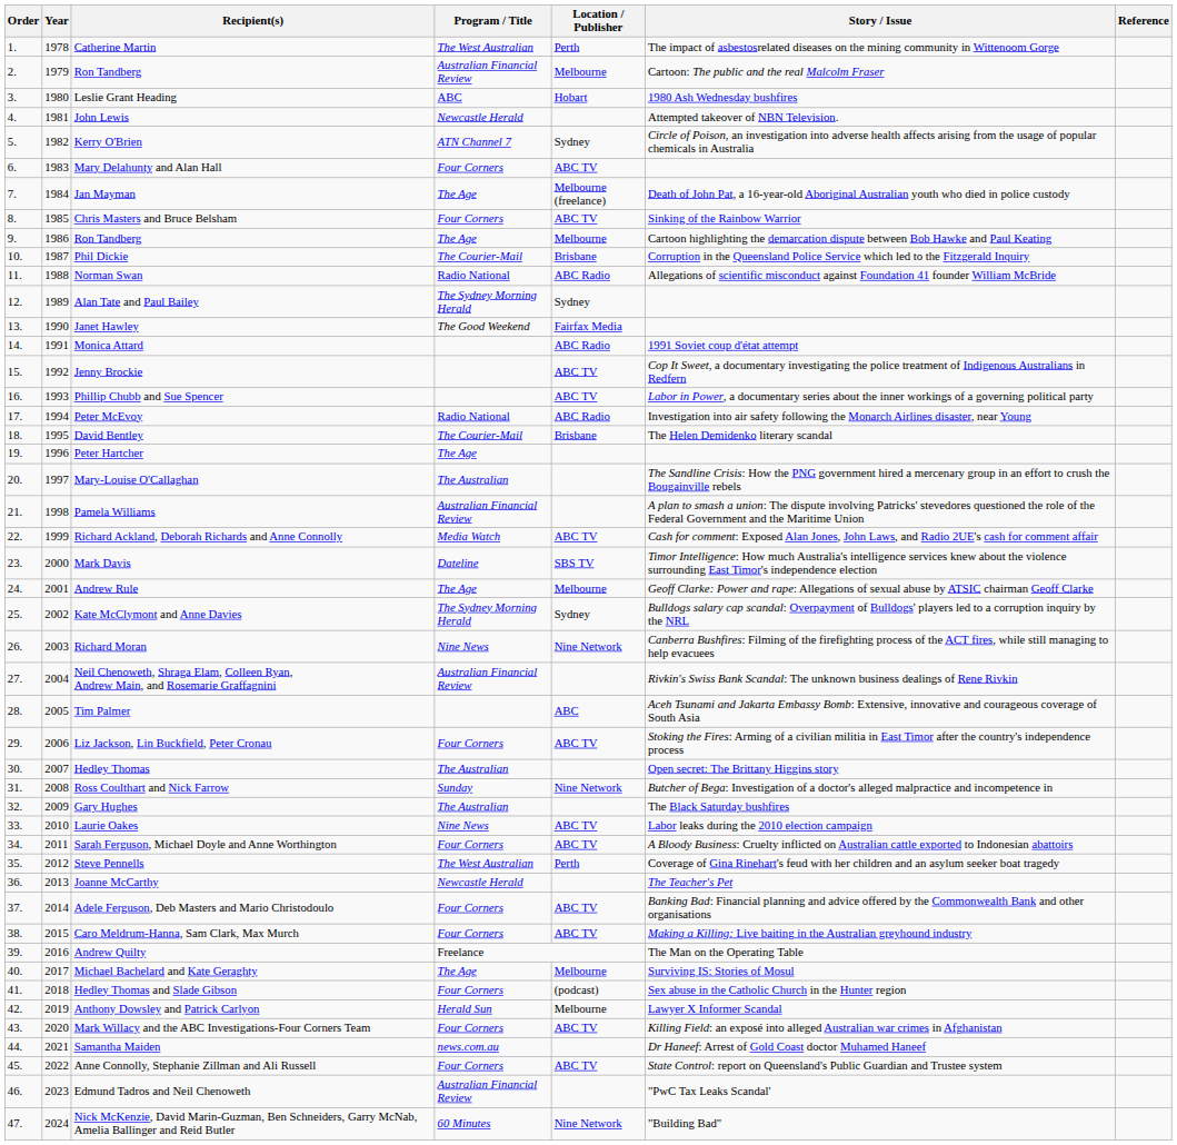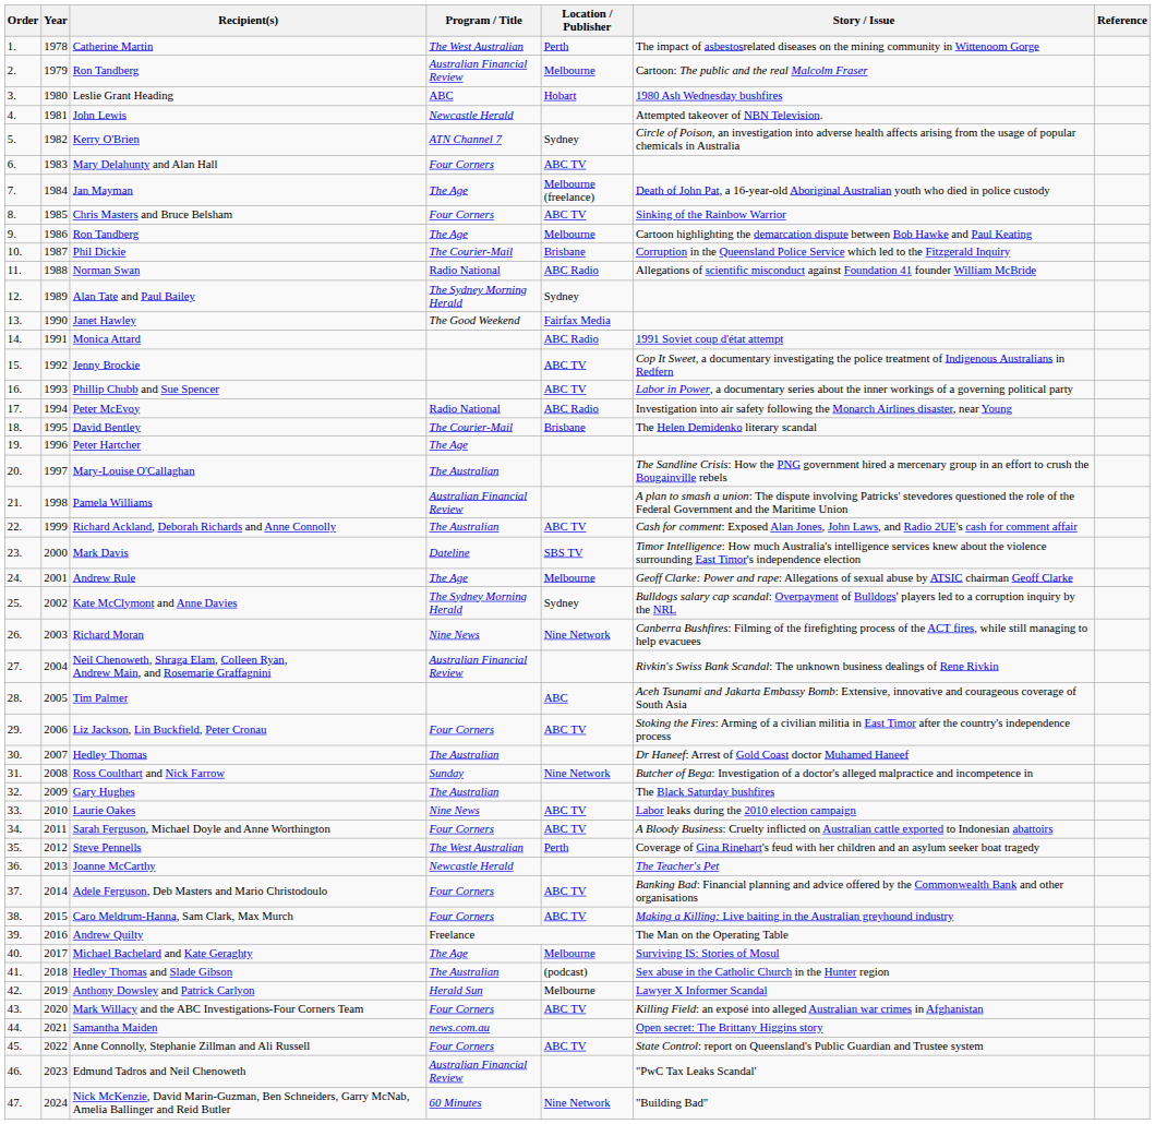Richard Ackland, Deborah Richards and Anne Connolly | Program / Title: Media Watch -> The Australian
Hedley Thomas | Story / Issue: Open secret: The Brittany Higgins story -> Dr Haneef: Arrest of Gold Coast doctor Muhamed Haneef
Hedley Thomas and Slade Gibson | Program / Title: Four Corners -> The Australian
Samantha Maiden | Story / Issue: Dr Haneef: Arrest of Gold Coast doctor Muhamed Haneef -> Open secret: The Brittany Higgins story
